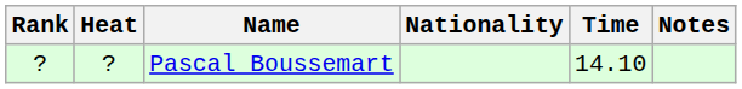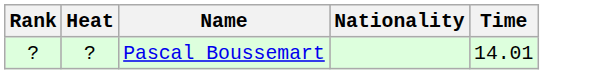- column: Notes
Pascal Boussemart | Time: 14.10 -> 14.01
